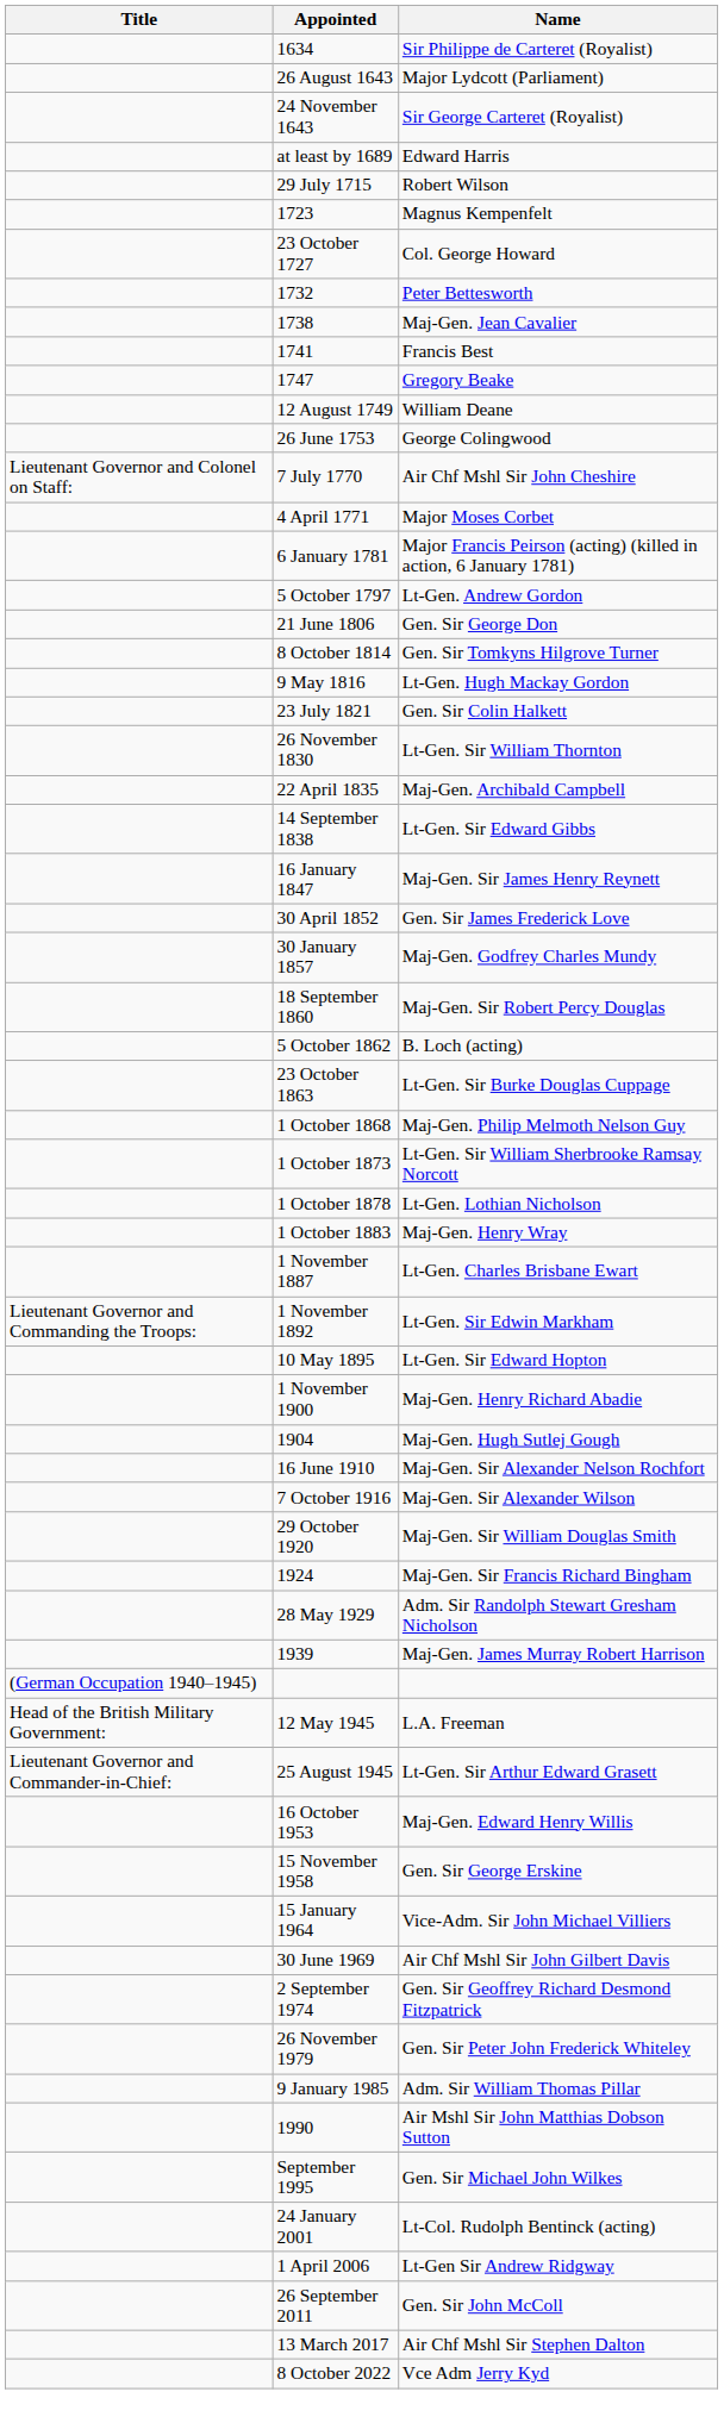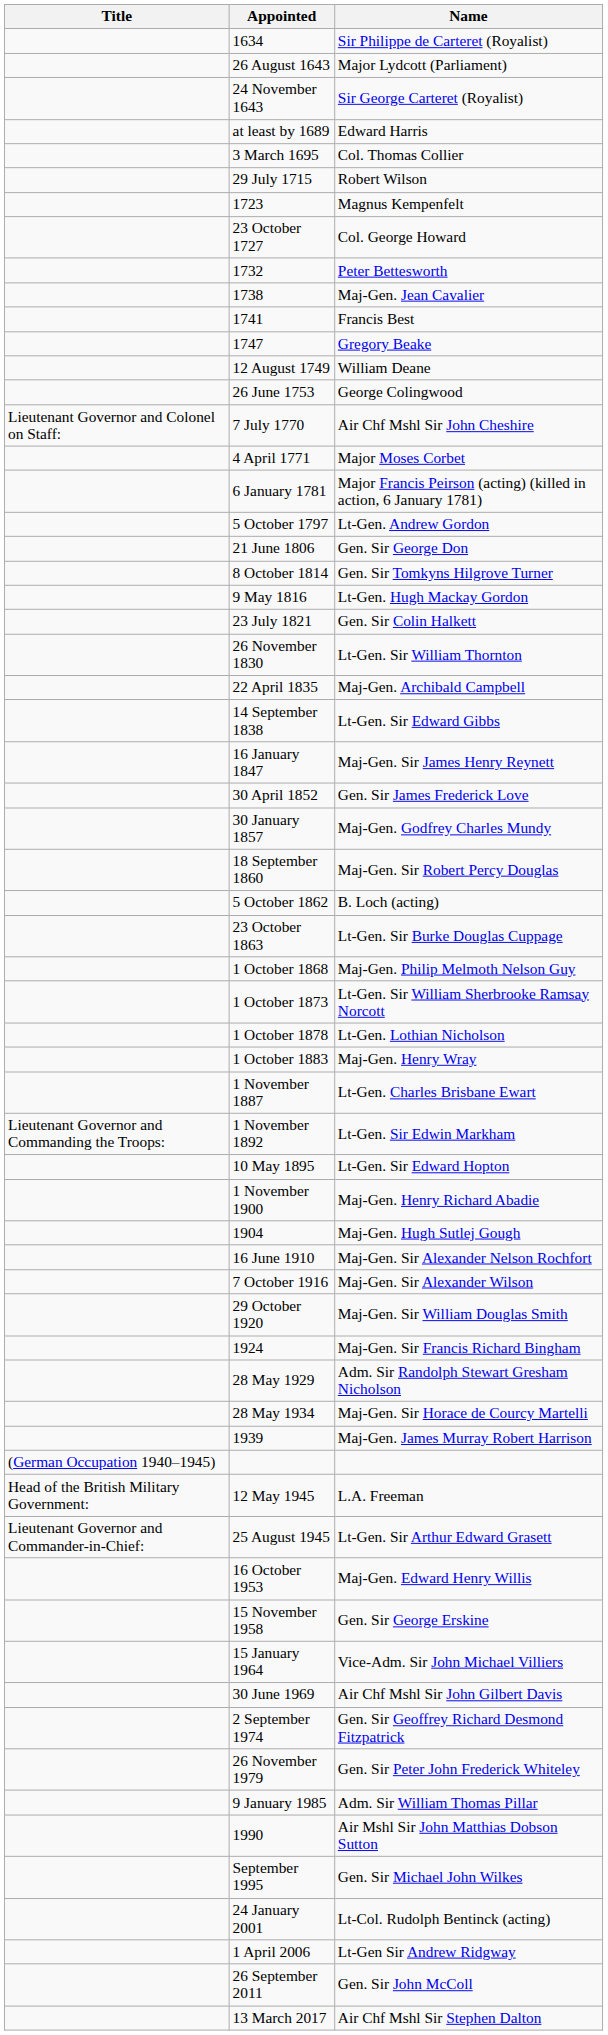+ row: 3 March 1695 | Col. Thomas Collier
+ row: 28 May 1934 | Maj-Gen. Sir Horace de Courcy Martelli
- row: 8 October 2022 | Vce Adm Jerry Kyd
